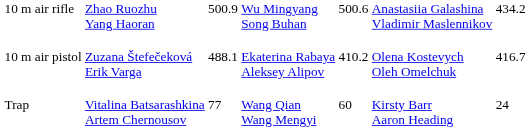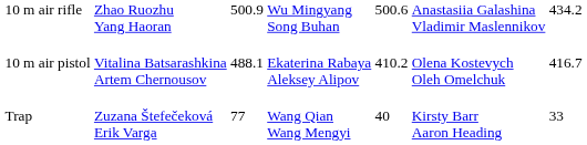10 m air pistol | column 2: Zuzana Štefečeková Erik Varga -> Vitalina Batsarashkina Artem Chernousov
Trap | column 2: Vitalina Batsarashkina Artem Chernousov -> Zuzana Štefečeková Erik Varga
Trap | column 5: 60 -> 40
Trap | column 7: 24 -> 33
